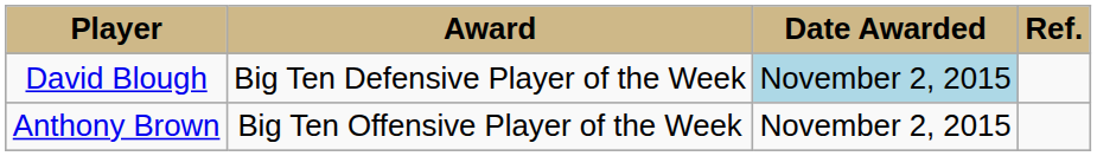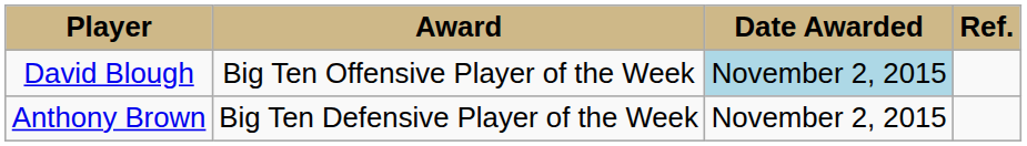David Blough | Award: Big Ten Defensive Player of the Week -> Big Ten Offensive Player of the Week
Anthony Brown | Award: Big Ten Offensive Player of the Week -> Big Ten Defensive Player of the Week
